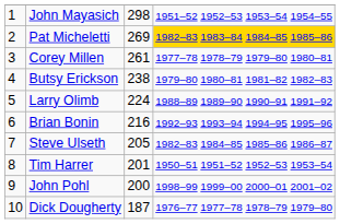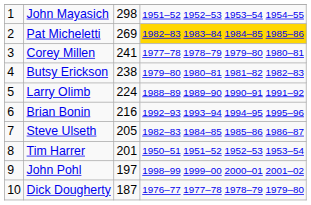Corey Millen | column 3: 261 -> 241
John Pohl | column 3: 200 -> 197
